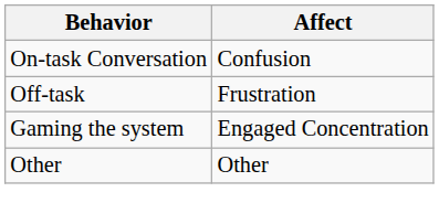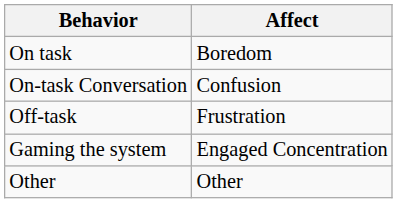+ row: On task | Boredom
